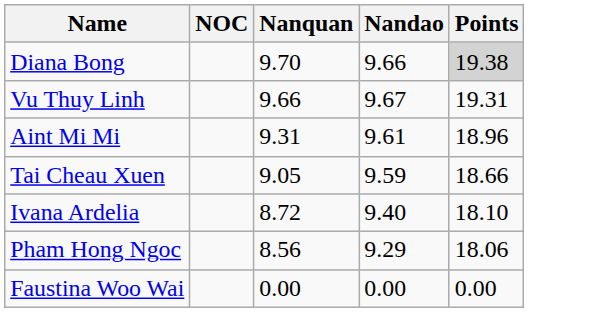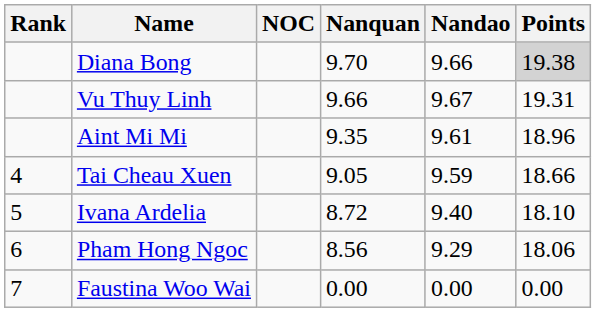+ column: Rank | 4 | 5 | 6 | 7
Aint Mi Mi | Nanquan: 9.31 -> 9.35
